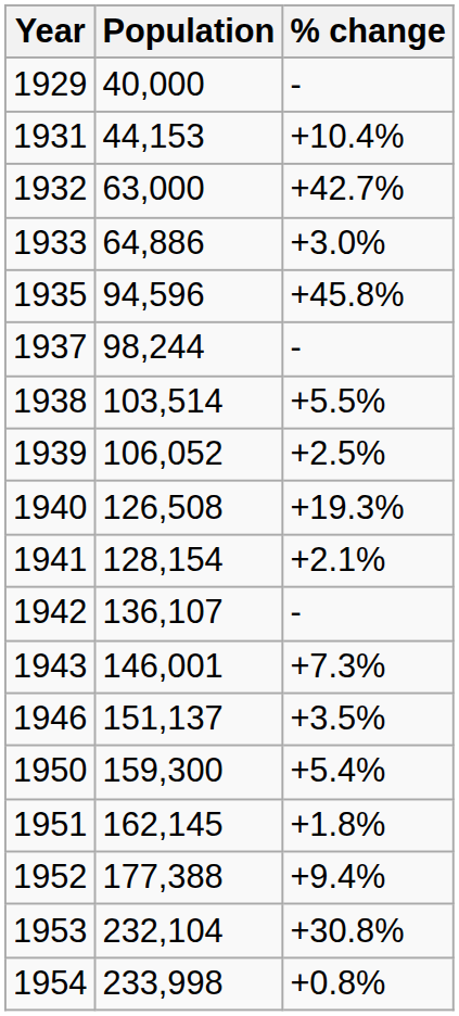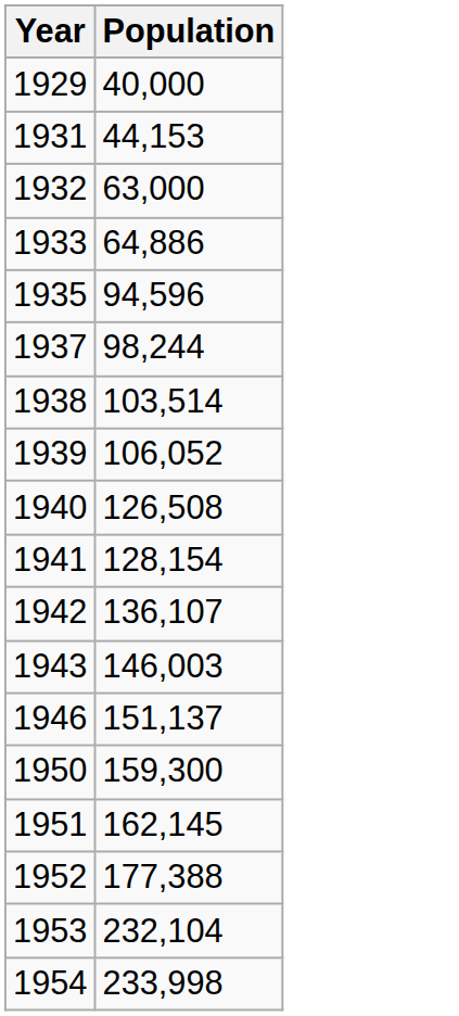- column: % change | - | +10.4% | +42.7% | +3.0% | +45.8% | - | +5.5% | +2.5% | +19.3% | +2.1% | - | +7.3% | +3.5% | +5.4% | +1.8% | +9.4% | +30.8% | +0.8%
1943 | Population: 146,001 -> 146,003
